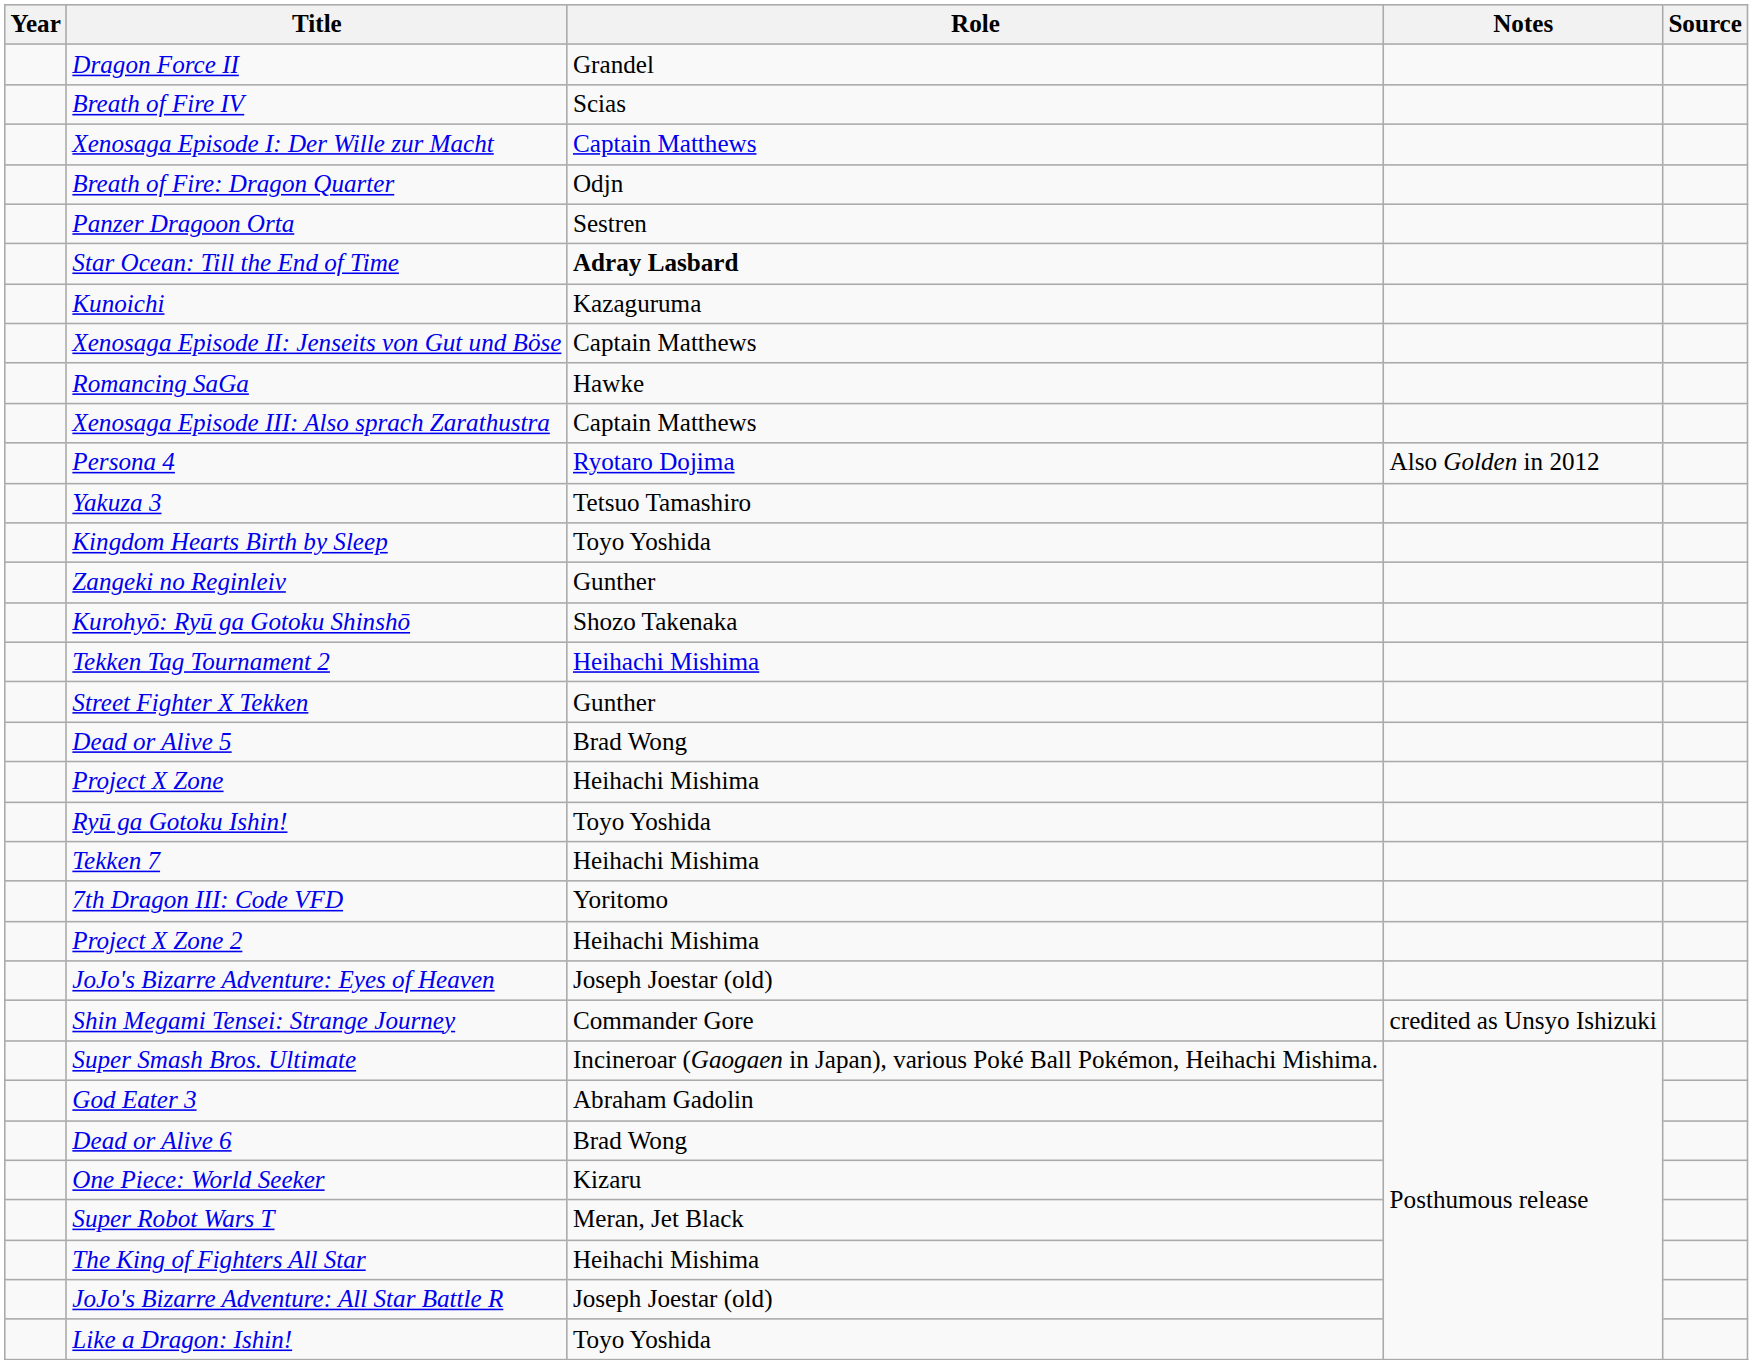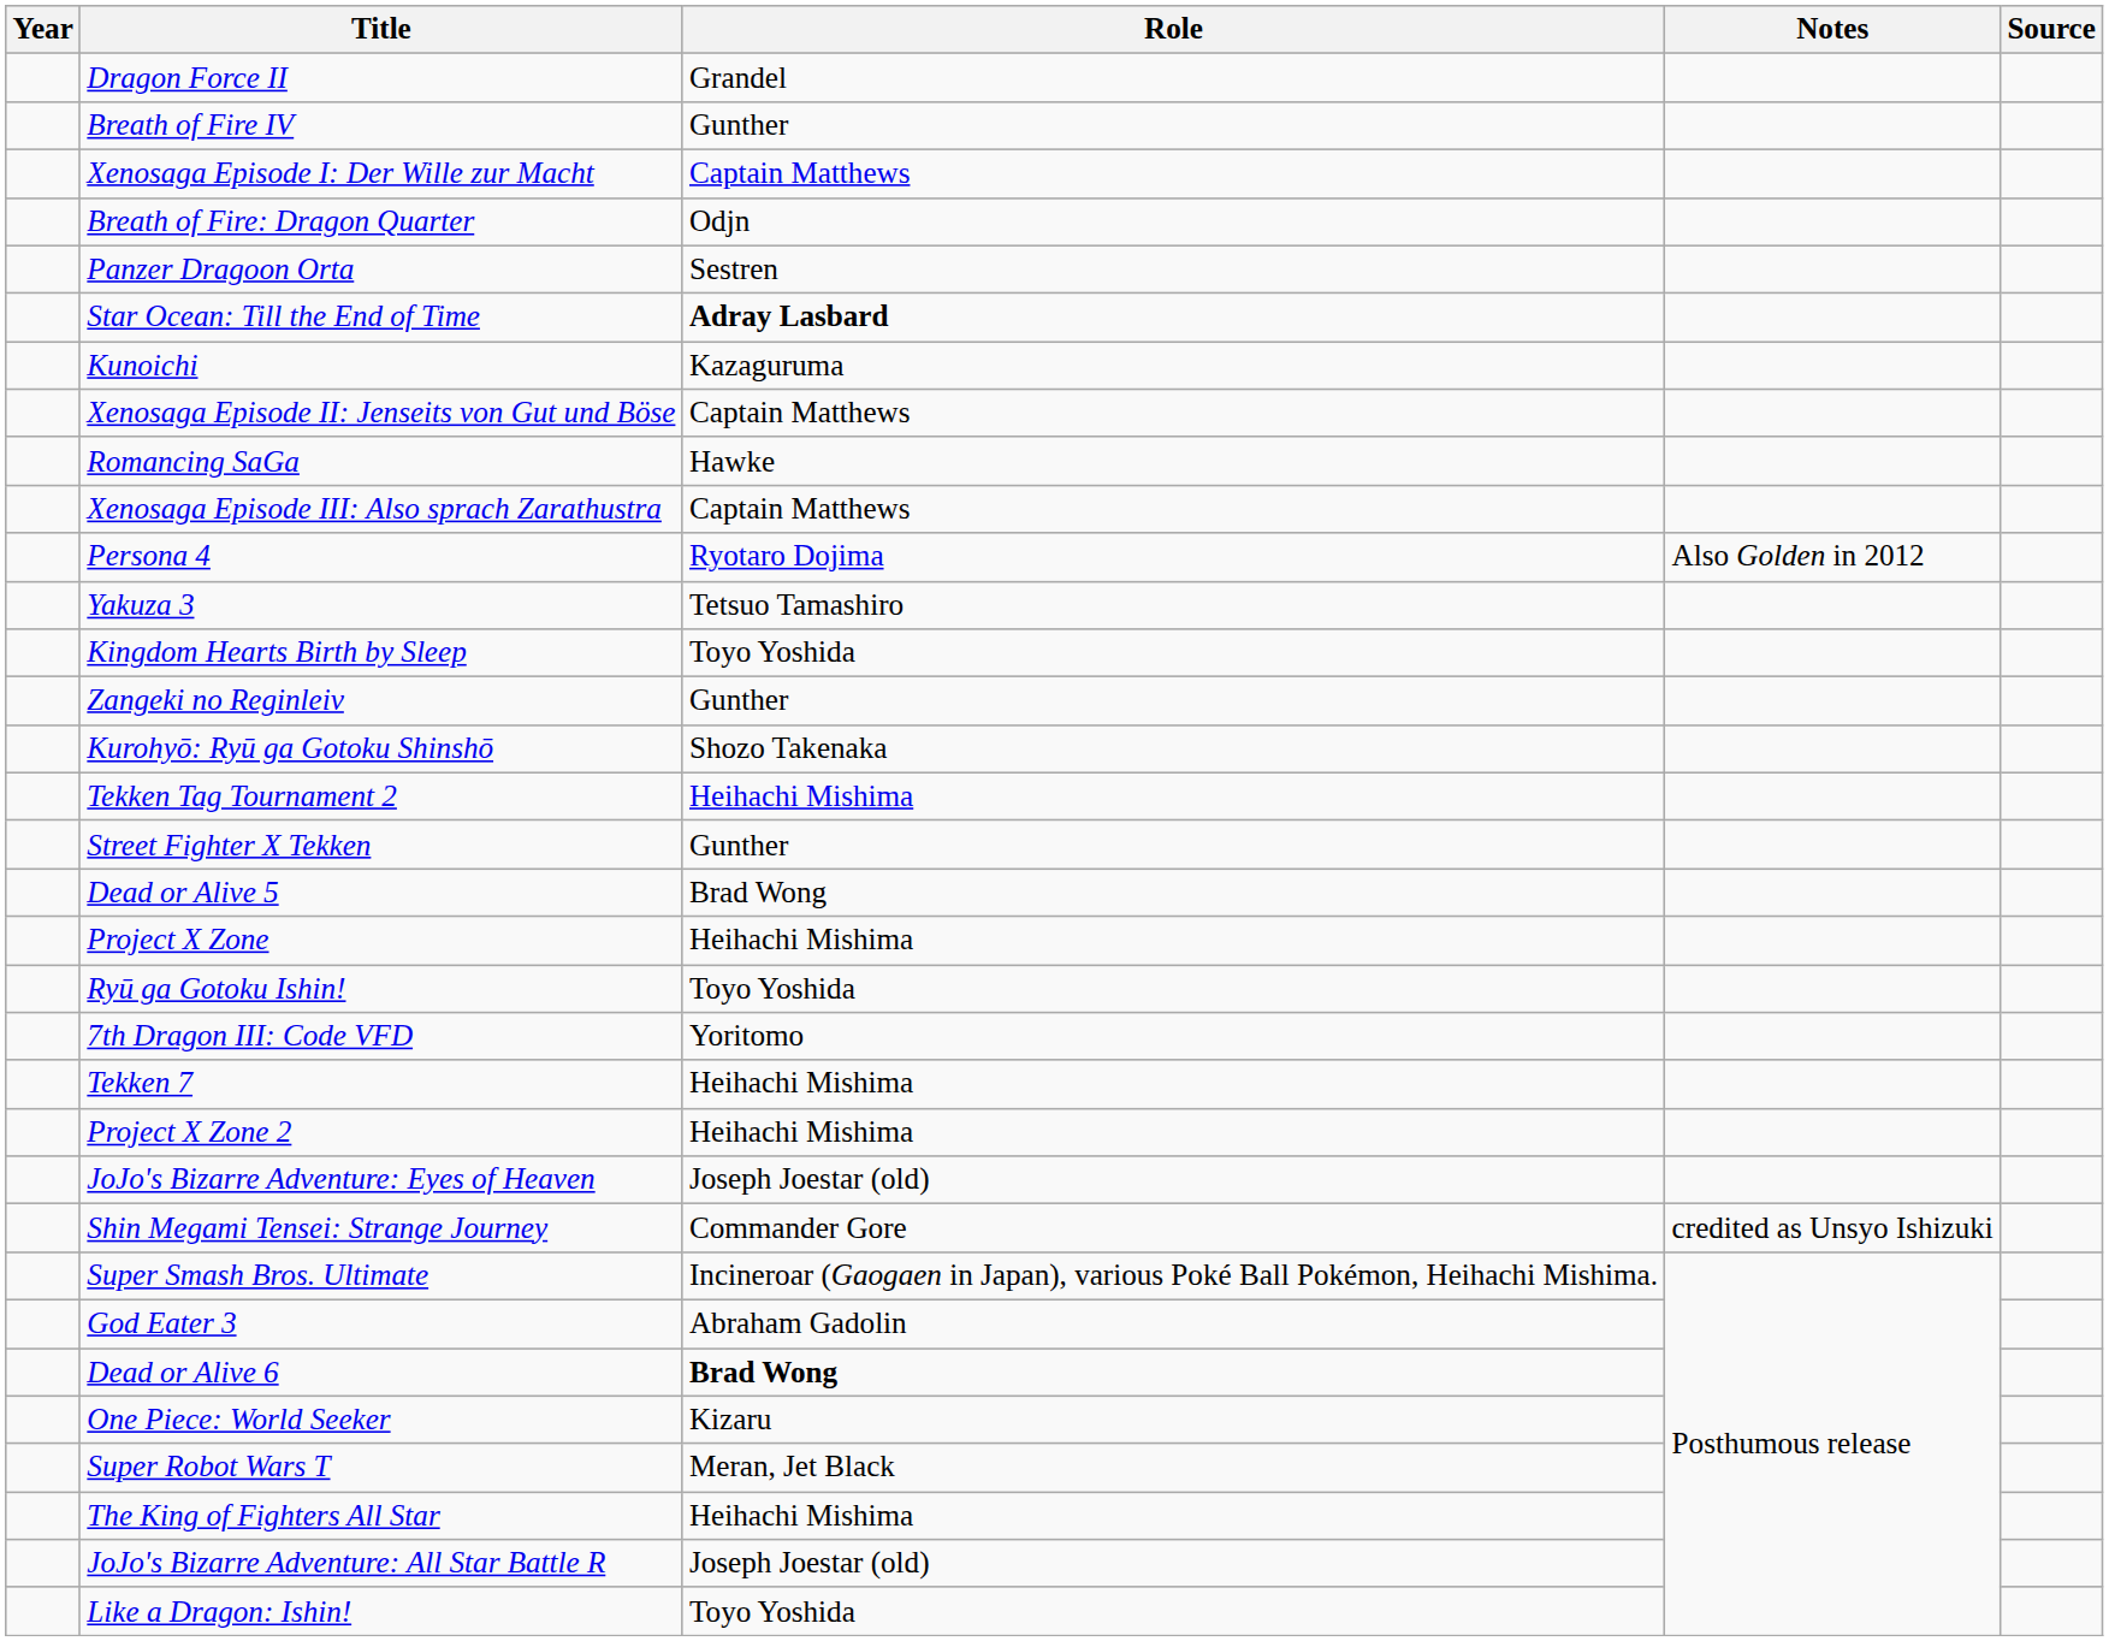Breath of Fire IV | Role: Scias -> Gunther
rows swapped: Tekken 7 <-> 7th Dragon III: Code VFD
Dead or Alive 6 | Role: normal -> bold
